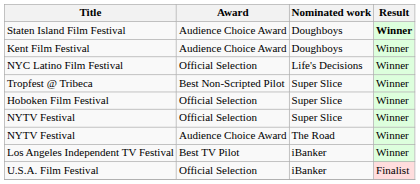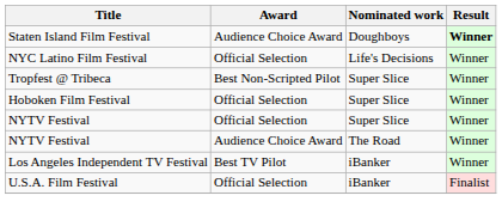- row: Kent Film Festival | Audience Choice Award | Doughboys | Winner
